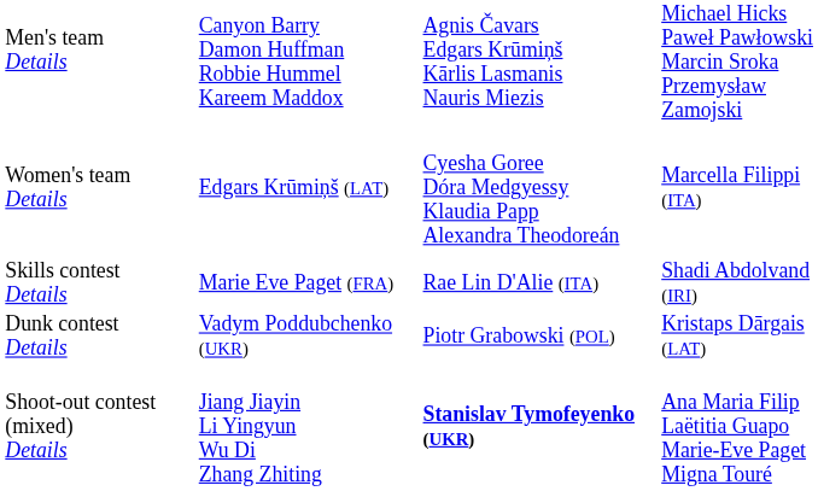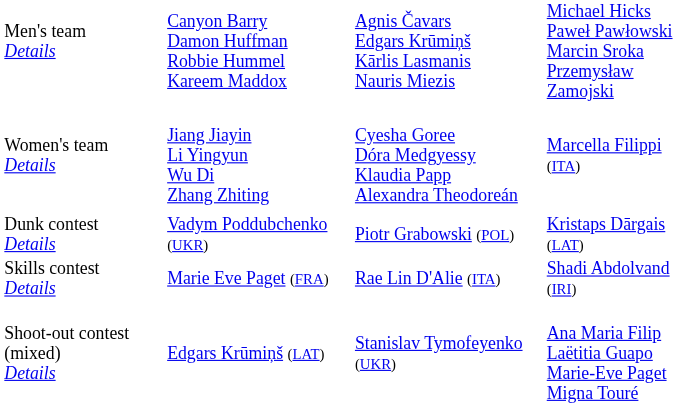Women's team Details | column 2: Edgars Krūmiņš (LAT) -> Jiang Jiayin Li Yingyun Wu Di Zhang Zhiting
rows swapped: Skills contest Details <-> Dunk contest Details
Shoot-out contest (mixed) Details | column 2: Jiang Jiayin Li Yingyun Wu Di Zhang Zhiting -> Edgars Krūmiņš (LAT)
Shoot-out contest (mixed) Details | column 3: bold -> normal
